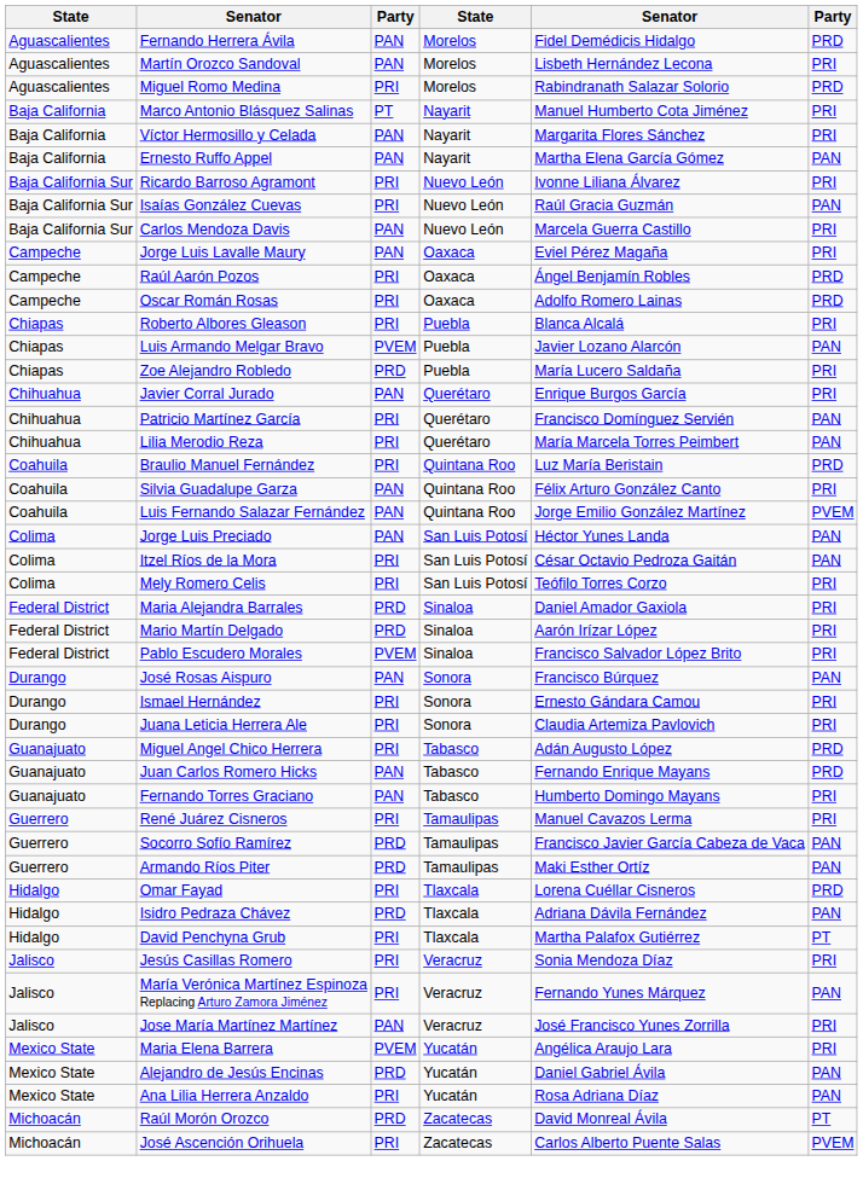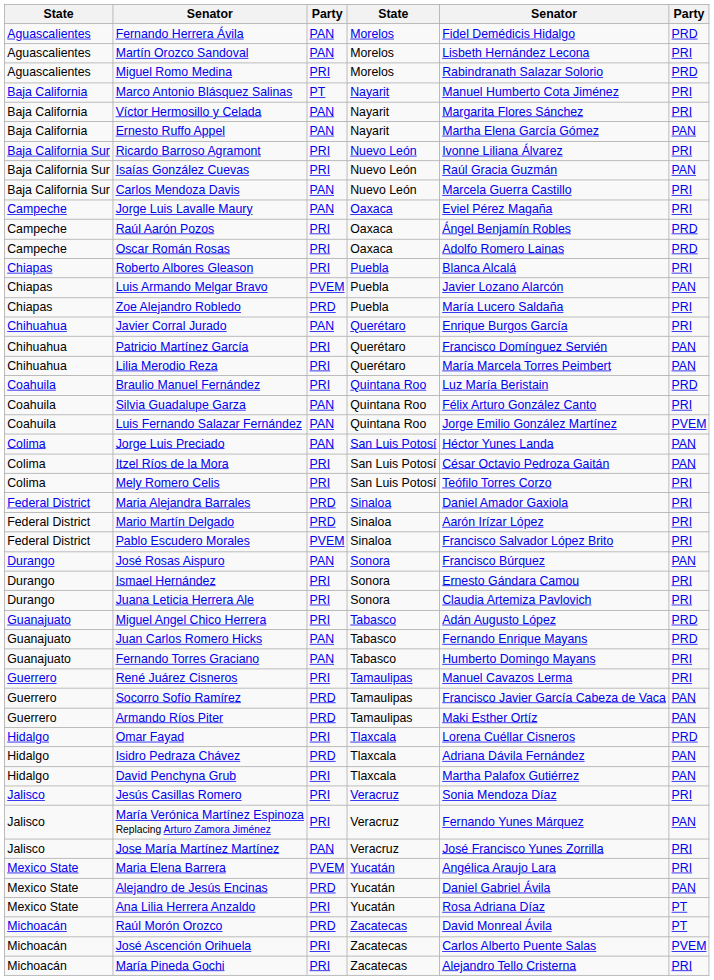David Penchyna Grub | column 6: PT -> PAN
Ana Lilia Herrera Anzaldo | column 6: PAN -> PT
+ row: Michoacán | María Pineda Gochi | PRI | Zacatecas | Alejandro Tello Cristerna | PRI
